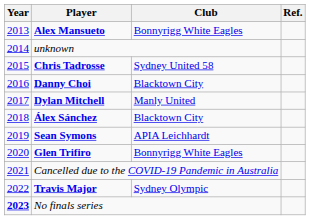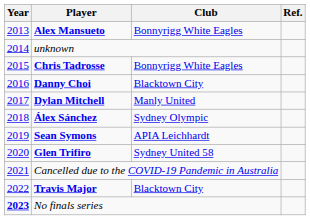Chris Tadrosse | Club: Sydney United 58 -> Bonnyrigg White Eagles
Álex Sánchez | Club: Blacktown City -> Sydney Olympic
Glen Trifiro | Club: Bonnyrigg White Eagles -> Sydney United 58
Travis Major | Club: Sydney Olympic -> Blacktown City
